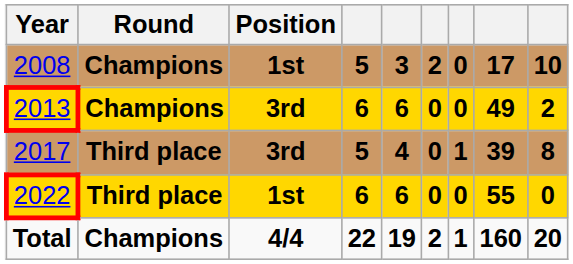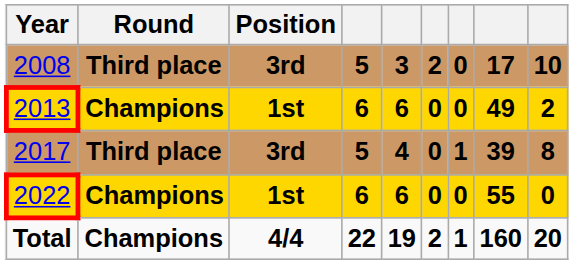2008 | Round: Champions -> Third place
2008 | Position: 1st -> 3rd
2013 | Position: 3rd -> 1st
2022 | Round: Third place -> Champions
